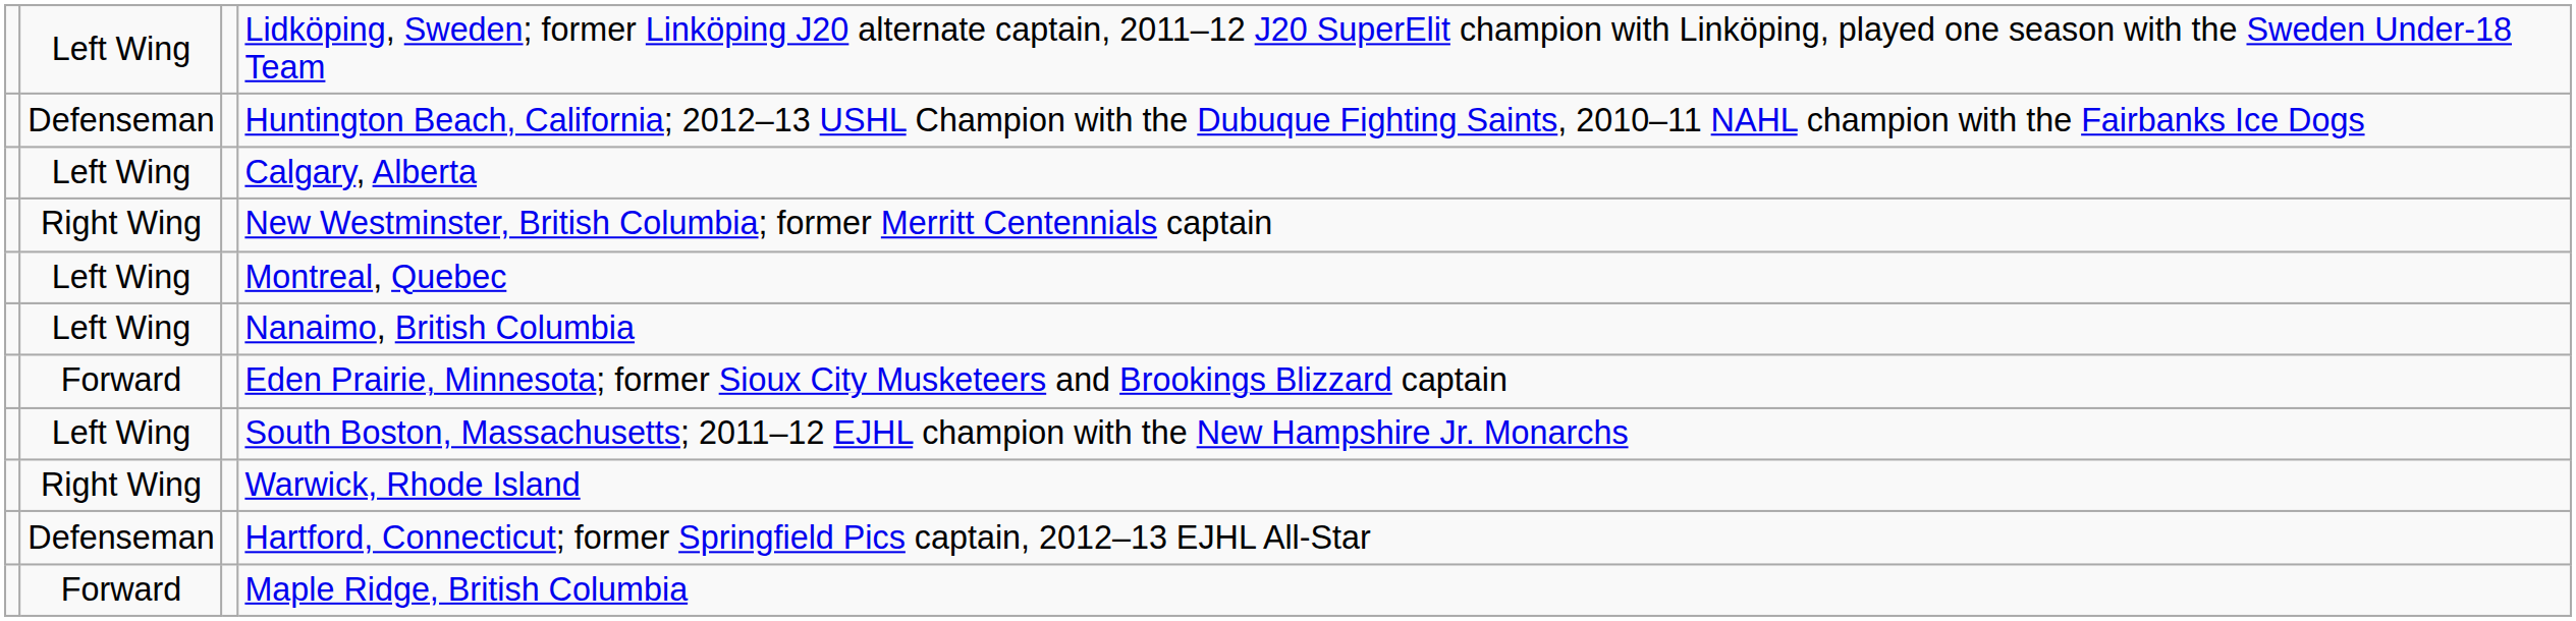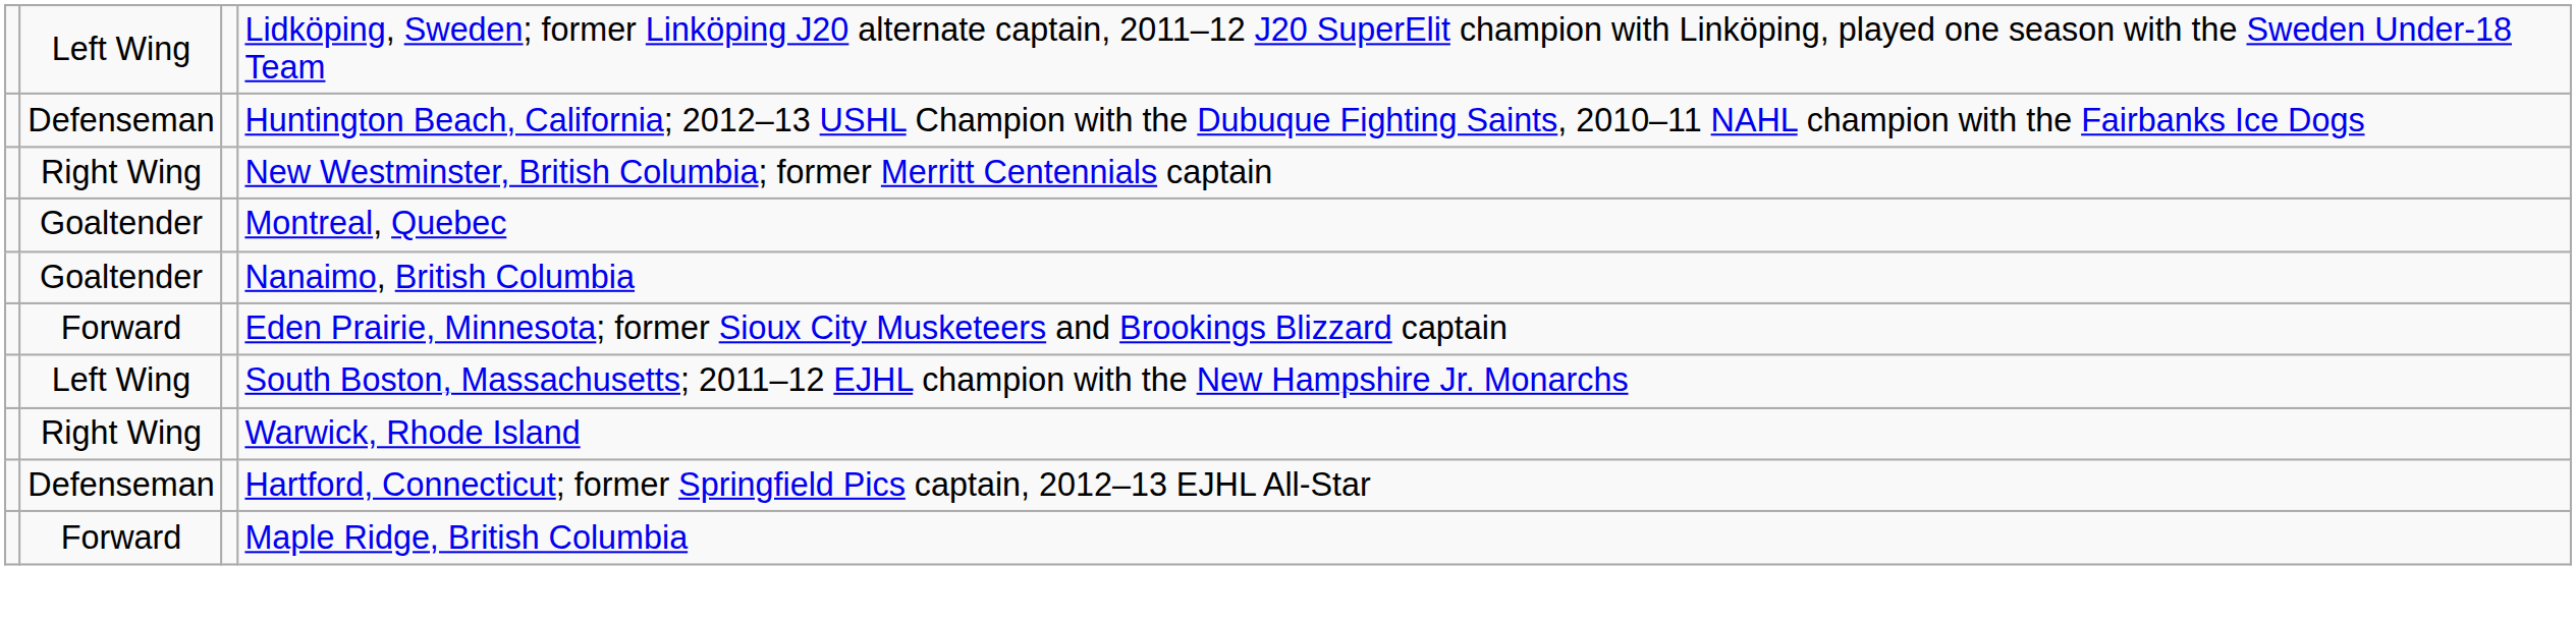- row: Left Wing | Calgary, Alberta
Montreal, Quebec | column 2: Left Wing -> Goaltender
Nanaimo, British Columbia | column 2: Left Wing -> Goaltender
